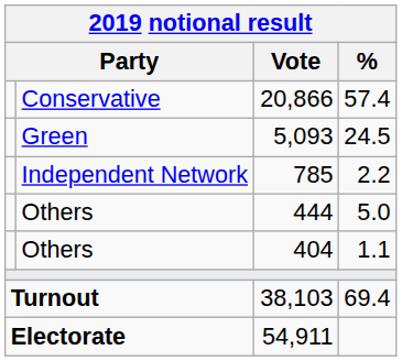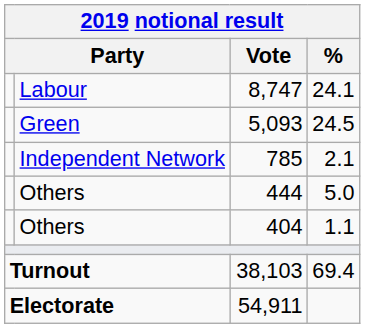- row: Conservative | 20,866 | 57.4
+ row: Labour | 8,747 | 24.1
785 | %: 2.2 -> 2.1
